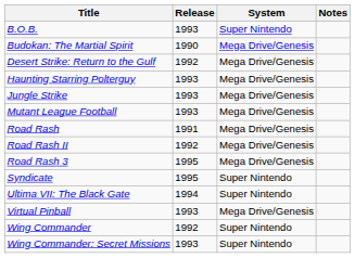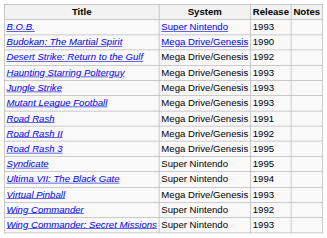columns swapped: Release <-> System
